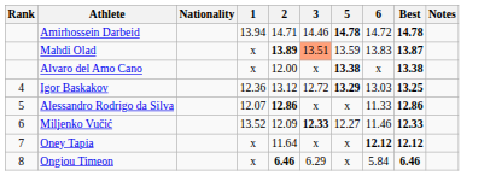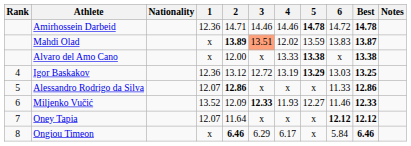+ column: 4 | 14.46 | 12.02 | 13.33 | 13.19 | x | 11.93 | x | 6.17
Amirhossein Darbeid | 1: 13.94 -> 12.36
Oney Tapia | 1: x -> 12.07
